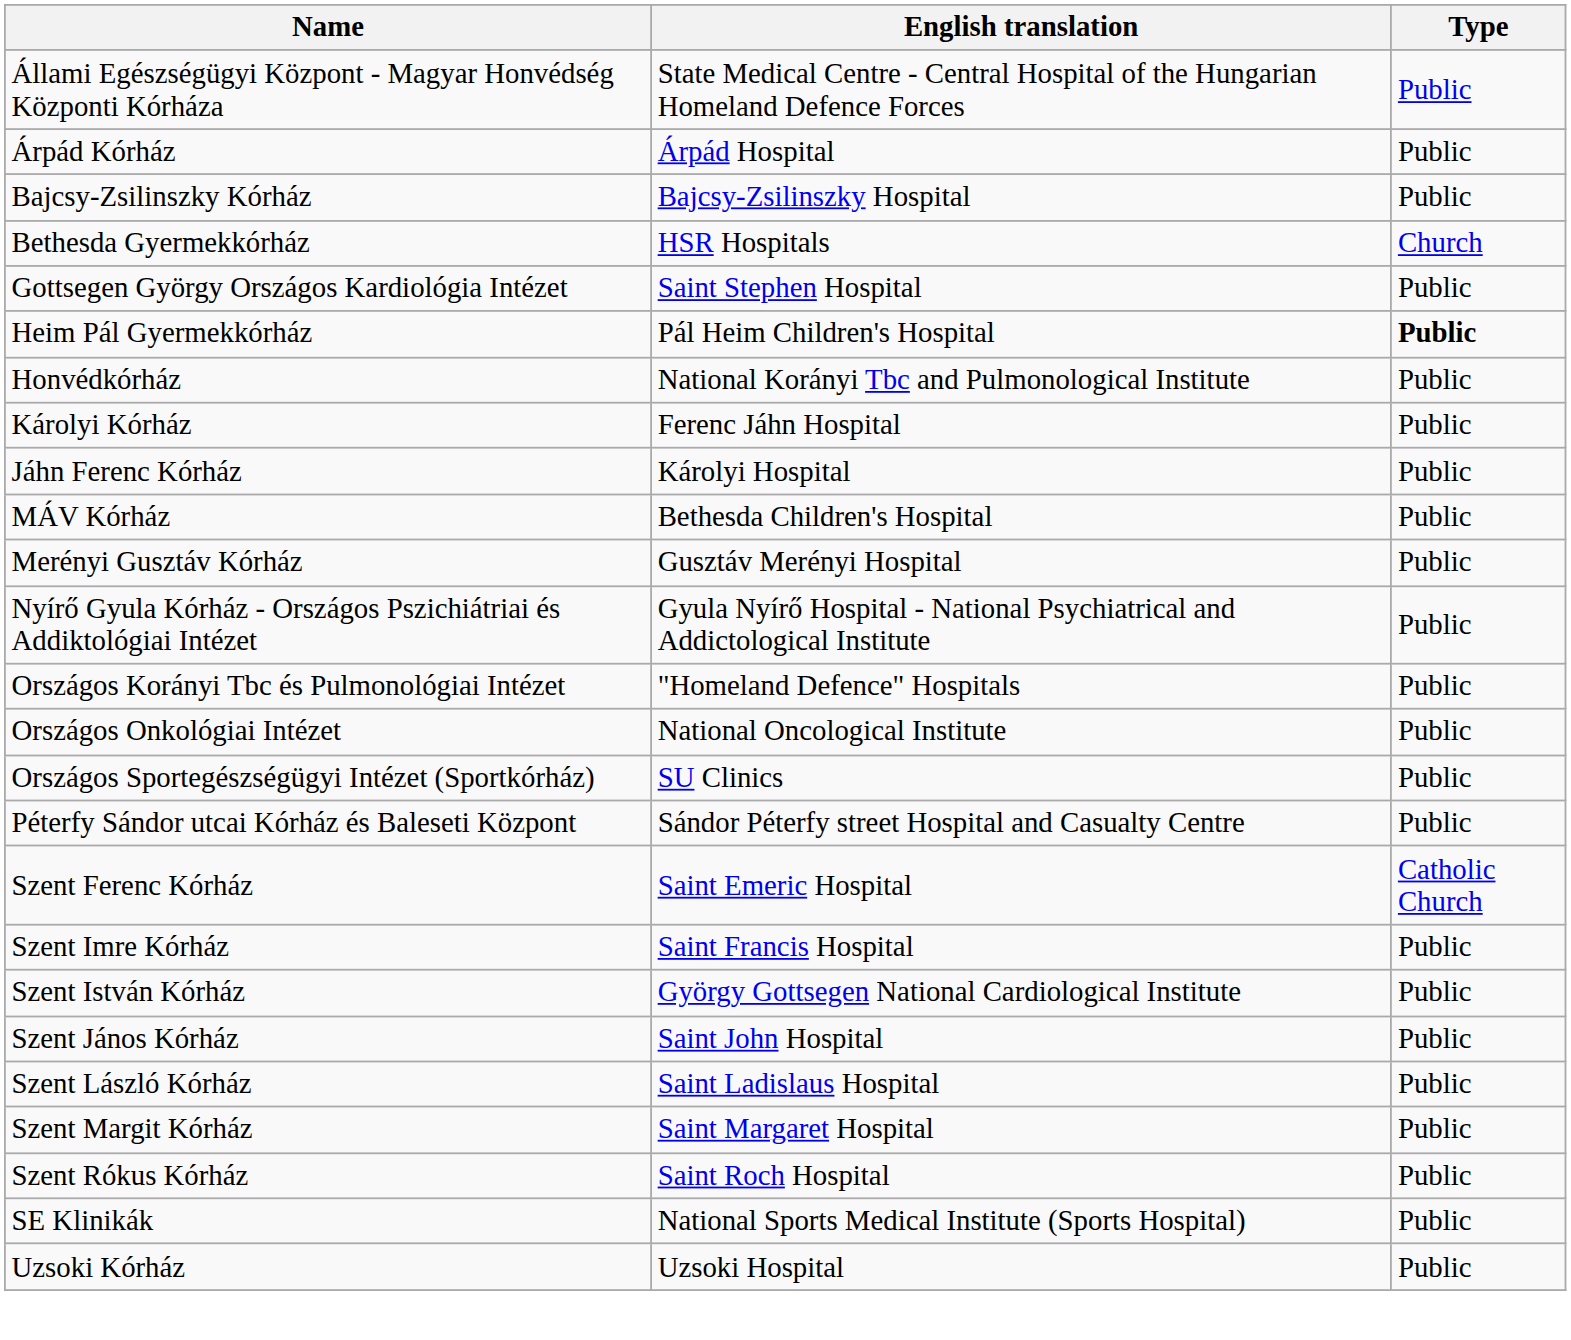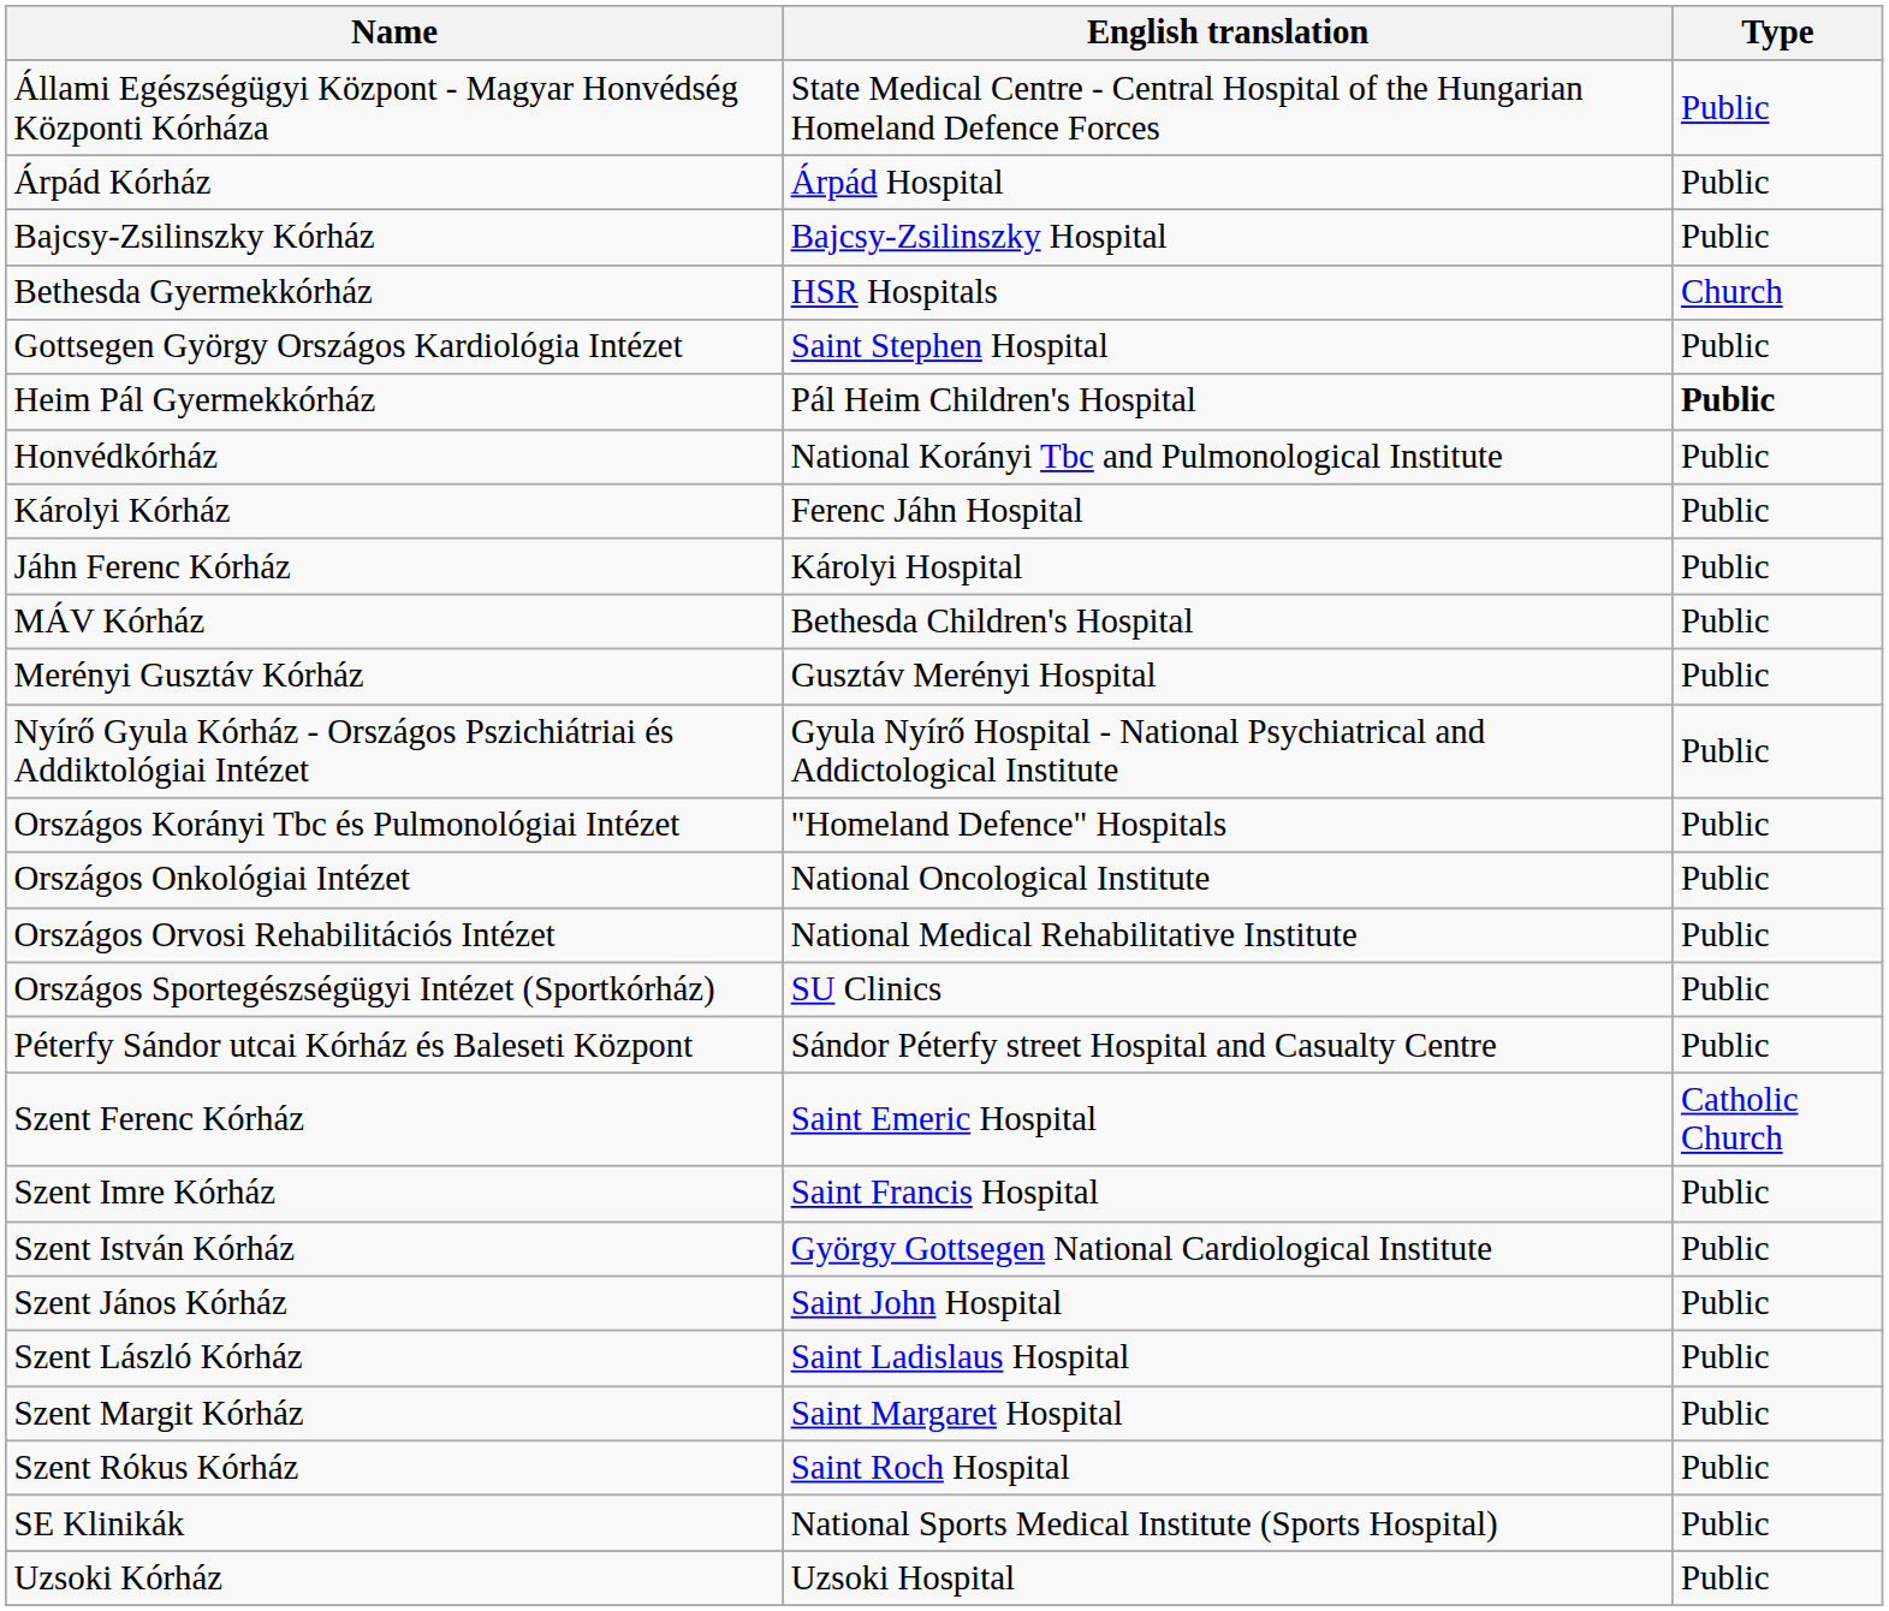+ row: Országos Orvosi Rehabilitációs Intézet | National Medical Rehabilitative Institute | Public
